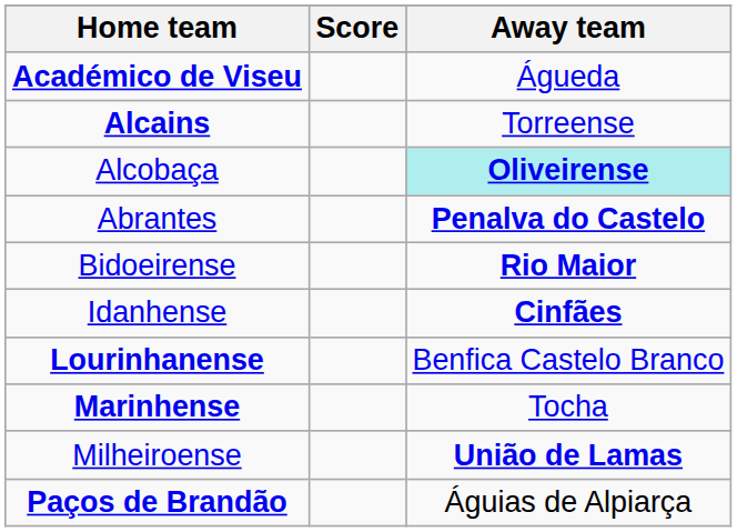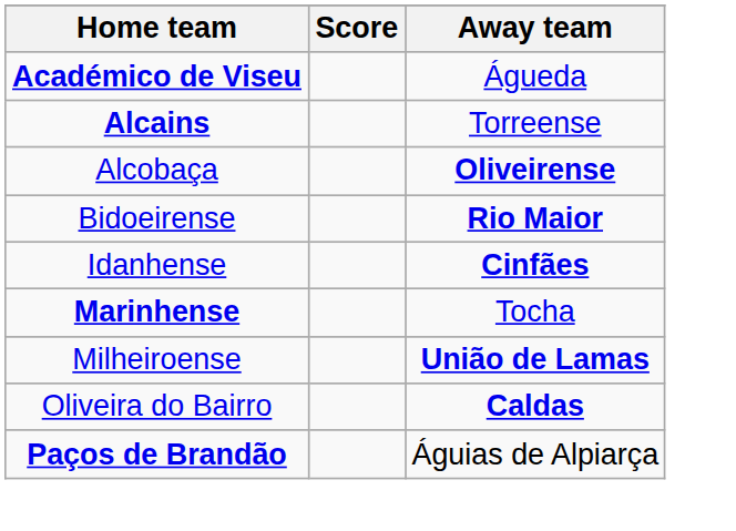Alcobaça | Away team: paleturquoise background -> no background
- row: Abrantes | Penalva do Castelo
- row: Lourinhanense | Benfica Castelo Branco
+ row: Oliveira do Bairro | Caldas
